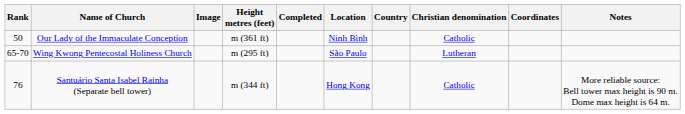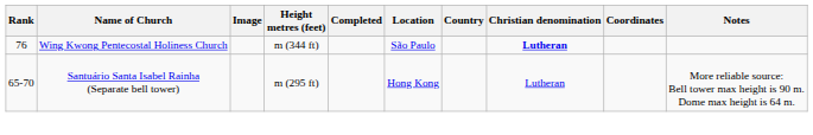- row: 50 | Our Lady of the Immaculate Conception | m (361 ft) | Ninh Bình | Catholic
Wing Kwong Pentecostal Holiness Church | Rank: 65-70 -> 76
Wing Kwong Pentecostal Holiness Church | Height metres (feet): m (295 ft) -> m (344 ft)
Wing Kwong Pentecostal Holiness Church | Christian denomination: normal -> bold
Santuário Santa Isabel Rainha (Separate bell tower) | Rank: 76 -> 65-70
Santuário Santa Isabel Rainha (Separate bell tower) | Height metres (feet): m (344 ft) -> m (295 ft)
Santuário Santa Isabel Rainha (Separate bell tower) | Christian denomination: Catholic -> Lutheran
